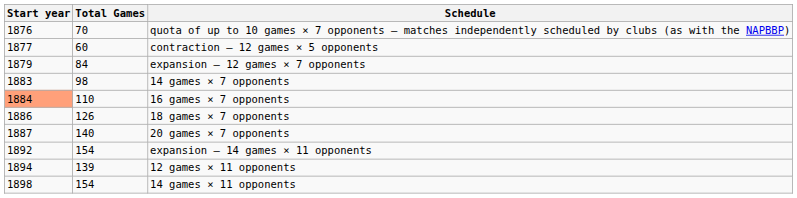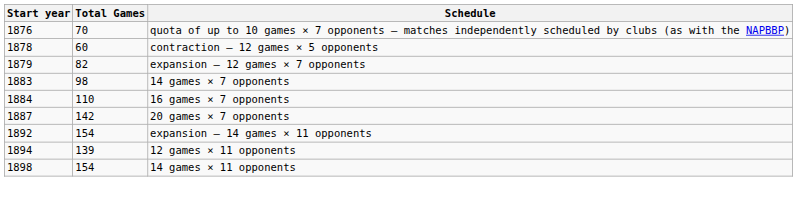contraction – 12 games × 5 opponents | Start year: 1877 -> 1878
expansion – 12 games × 7 opponents | Total Games: 84 -> 82
16 games × 7 opponents | Start year: lightsalmon background -> no background
- row: 1886 | 126 | 18 games × 7 opponents
20 games × 7 opponents | Total Games: 140 -> 142
